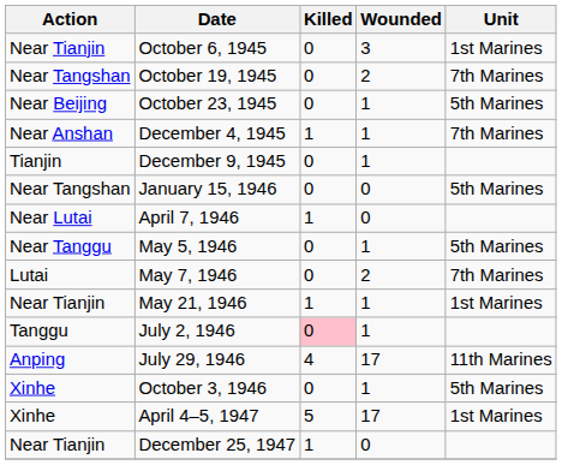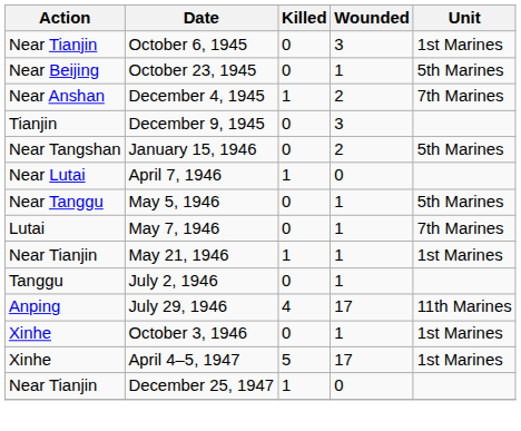- row: Near Tangshan | October 19, 1945 | 0 | 2 | 7th Marines
December 4, 1945 | Wounded: 1 -> 2
December 9, 1945 | Wounded: 1 -> 3
January 15, 1946 | Wounded: 0 -> 2
May 7, 1946 | Wounded: 2 -> 1
July 2, 1946 | Killed: pink background -> no background
October 3, 1946 | Unit: 5th Marines -> 1st Marines
